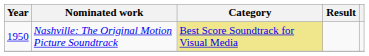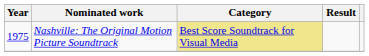Nashville: The Original Motion Picture Soundtrack | Year: 1950 -> 1975
